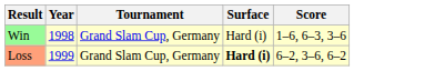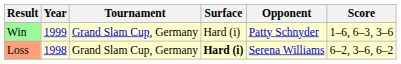+ column: Opponent | Patty Schnyder | Serena Williams
Win | Year: 1998 -> 1999
Loss | Year: 1999 -> 1998
